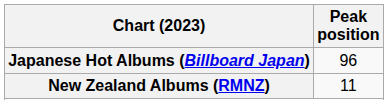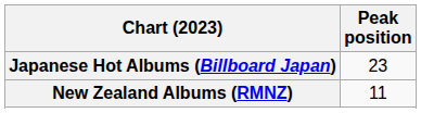Japanese Hot Albums (Billboard Japan) | Peak position: 96 -> 23
